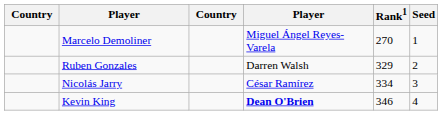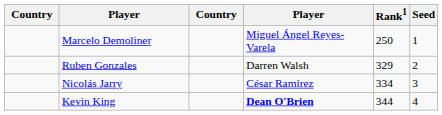Marcelo Demoliner | Rank1: 270 -> 250
Kevin King | Rank1: 346 -> 344
